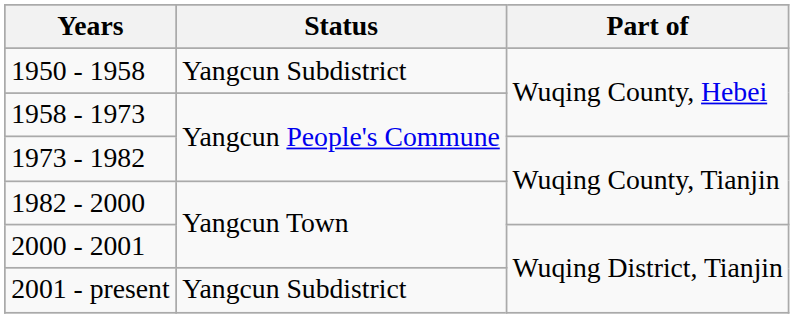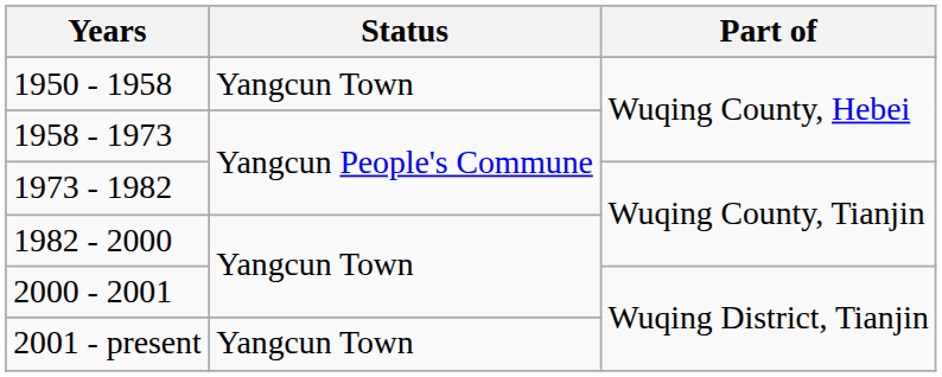1950 - 1958 | Status: Yangcun Subdistrict -> Yangcun Town
2001 - present | Status: Yangcun Subdistrict -> Yangcun Town
